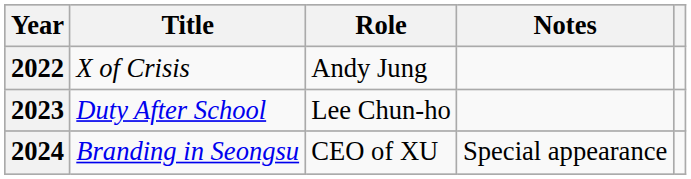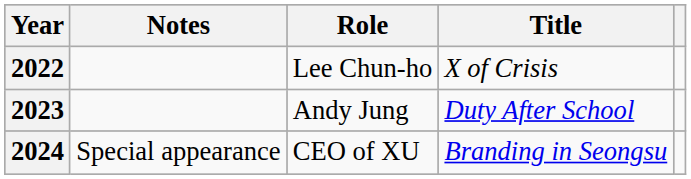columns swapped: Title <-> Notes
2022 | Role: Andy Jung -> Lee Chun-ho
2023 | Role: Lee Chun-ho -> Andy Jung
